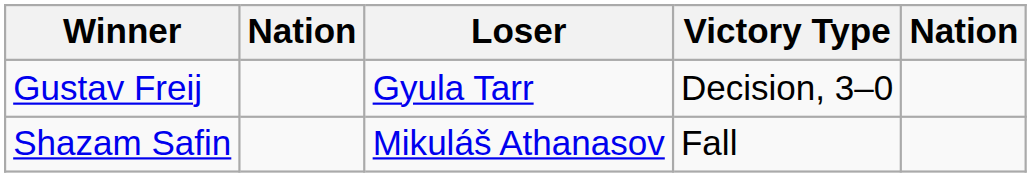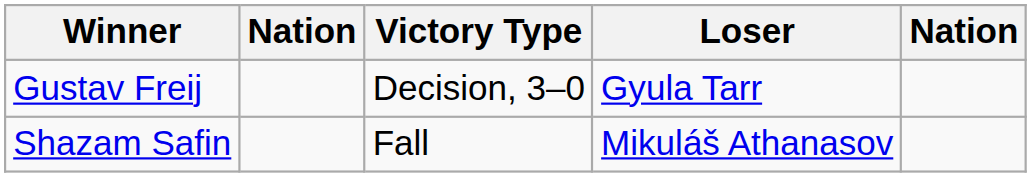columns swapped: Victory Type <-> Loser
